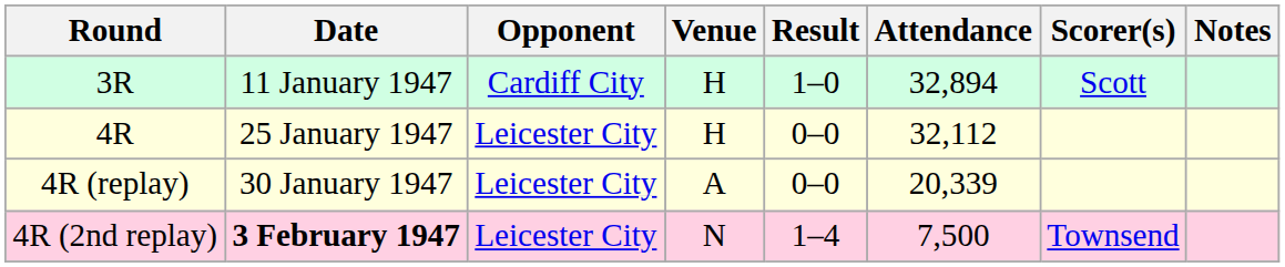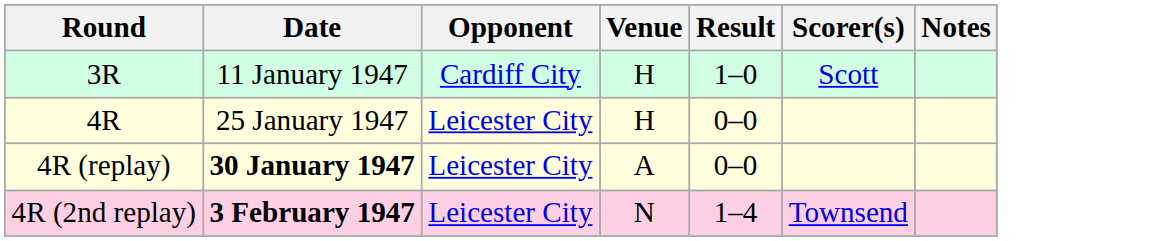- column: Attendance | 32,894 | 32,112 | 20,339 | 7,500
4R (replay) | Date: normal -> bold
